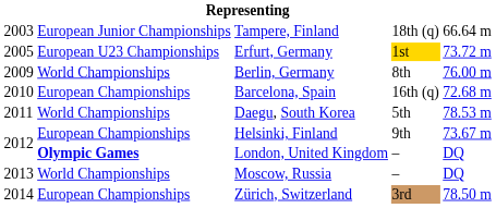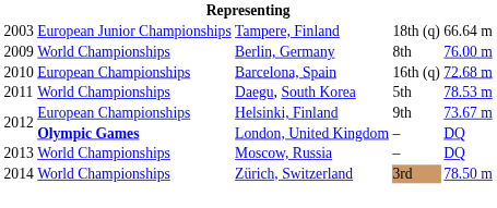- row: 2005 | European U23 Championships | Erfurt, Germany | 1st | 73.72 m
Zürich, Switzerland | column 2: European Championships -> World Championships
